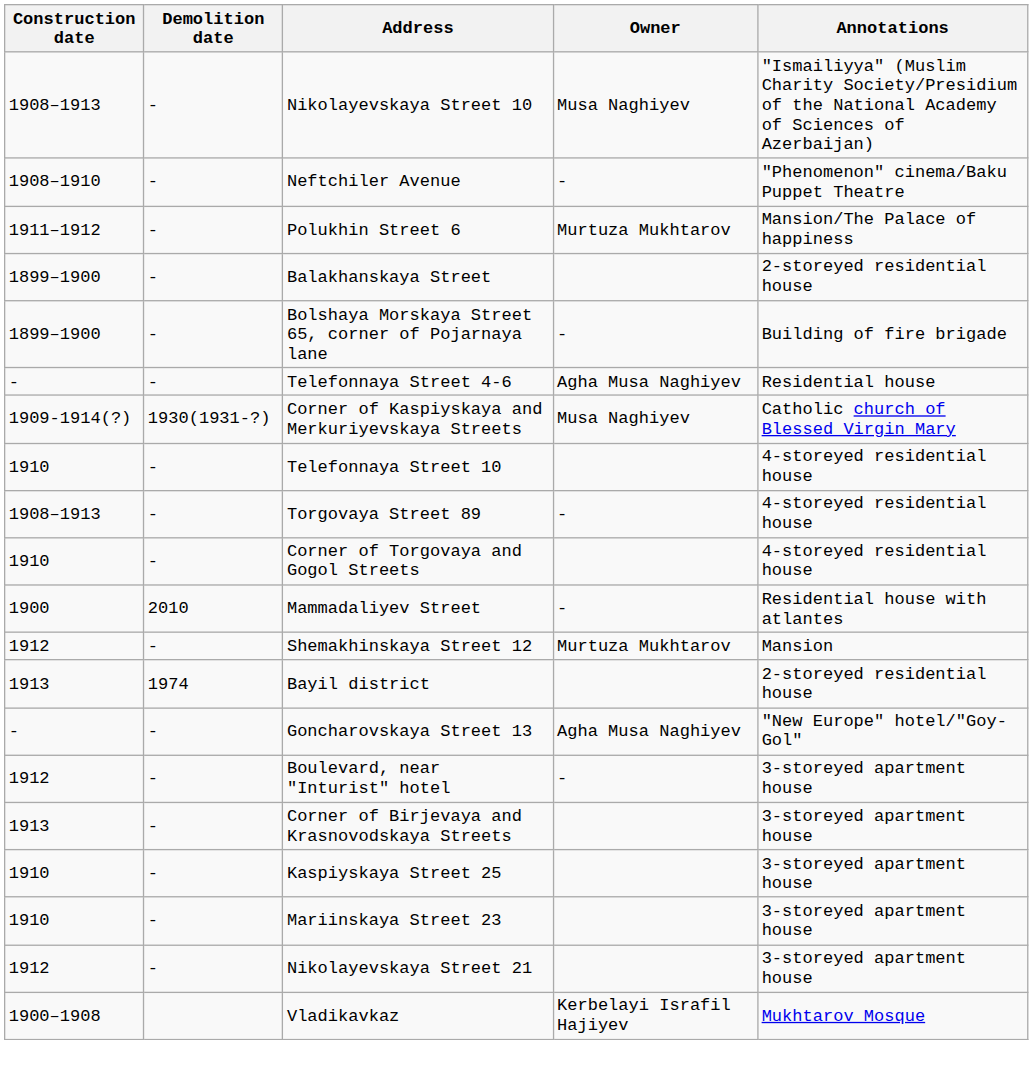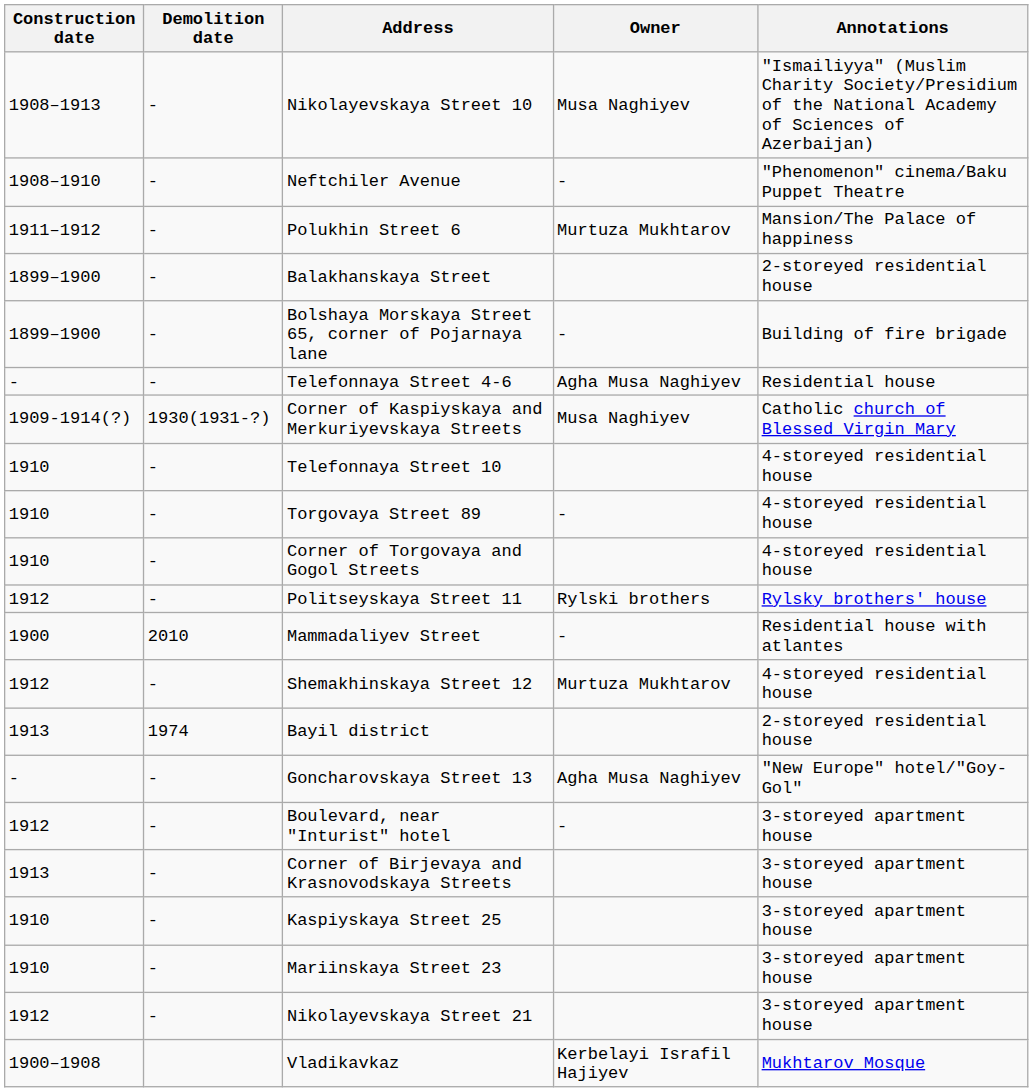Torgovaya Street 89 | Construction date: 1908–1913 -> 1910
+ row: 1912 | - | Politseyskaya Street 11 | Rylski brothers | Rylsky brothers' house
Shemakhinskaya Street 12 | Annotations: Mansion -> 4-storeyed residential house
